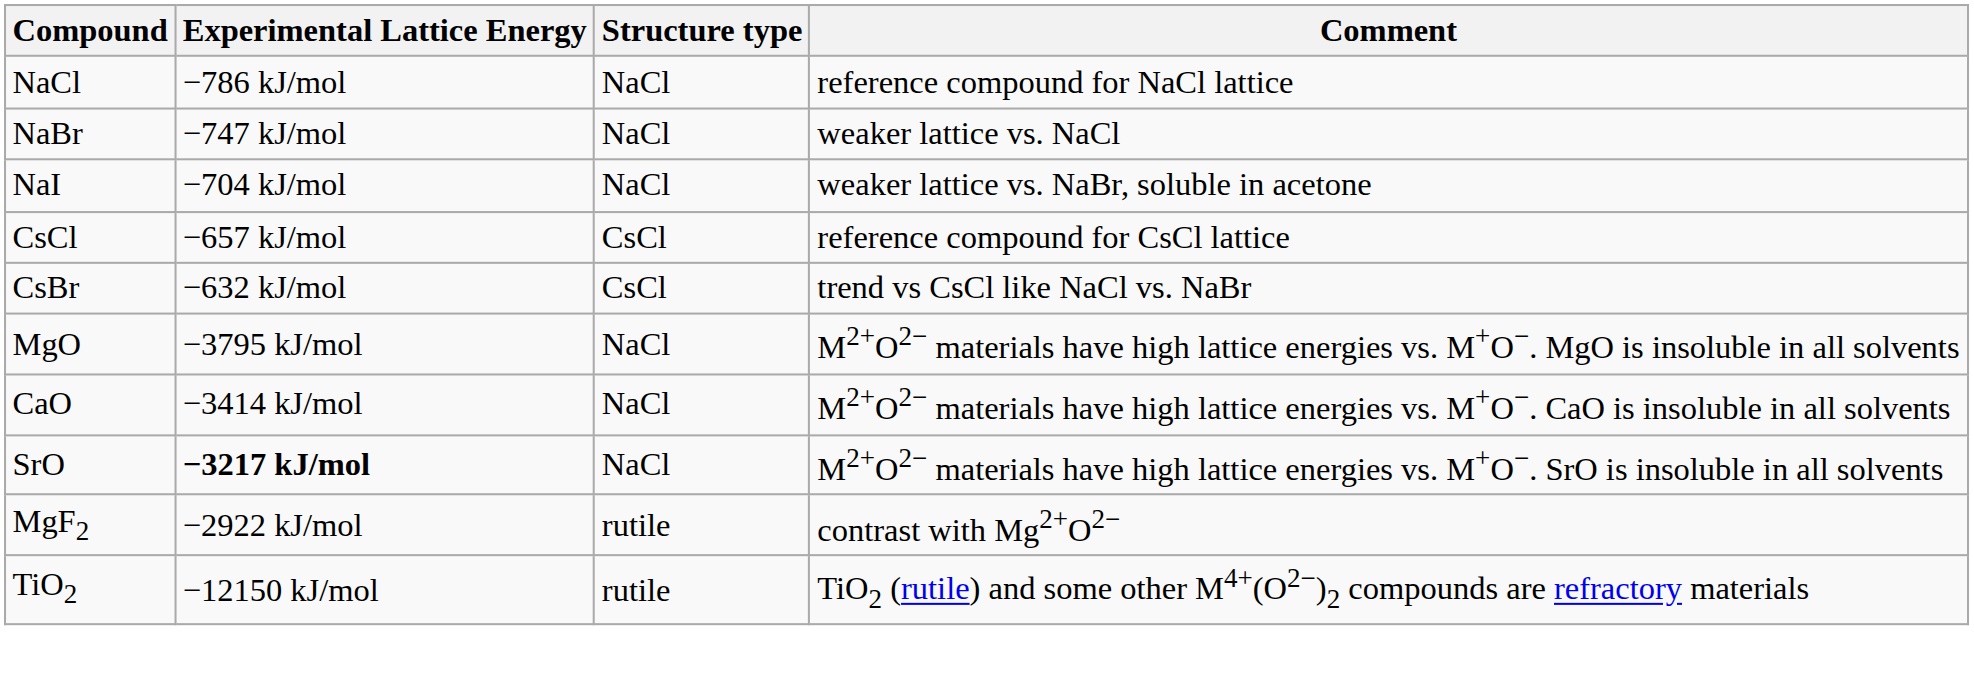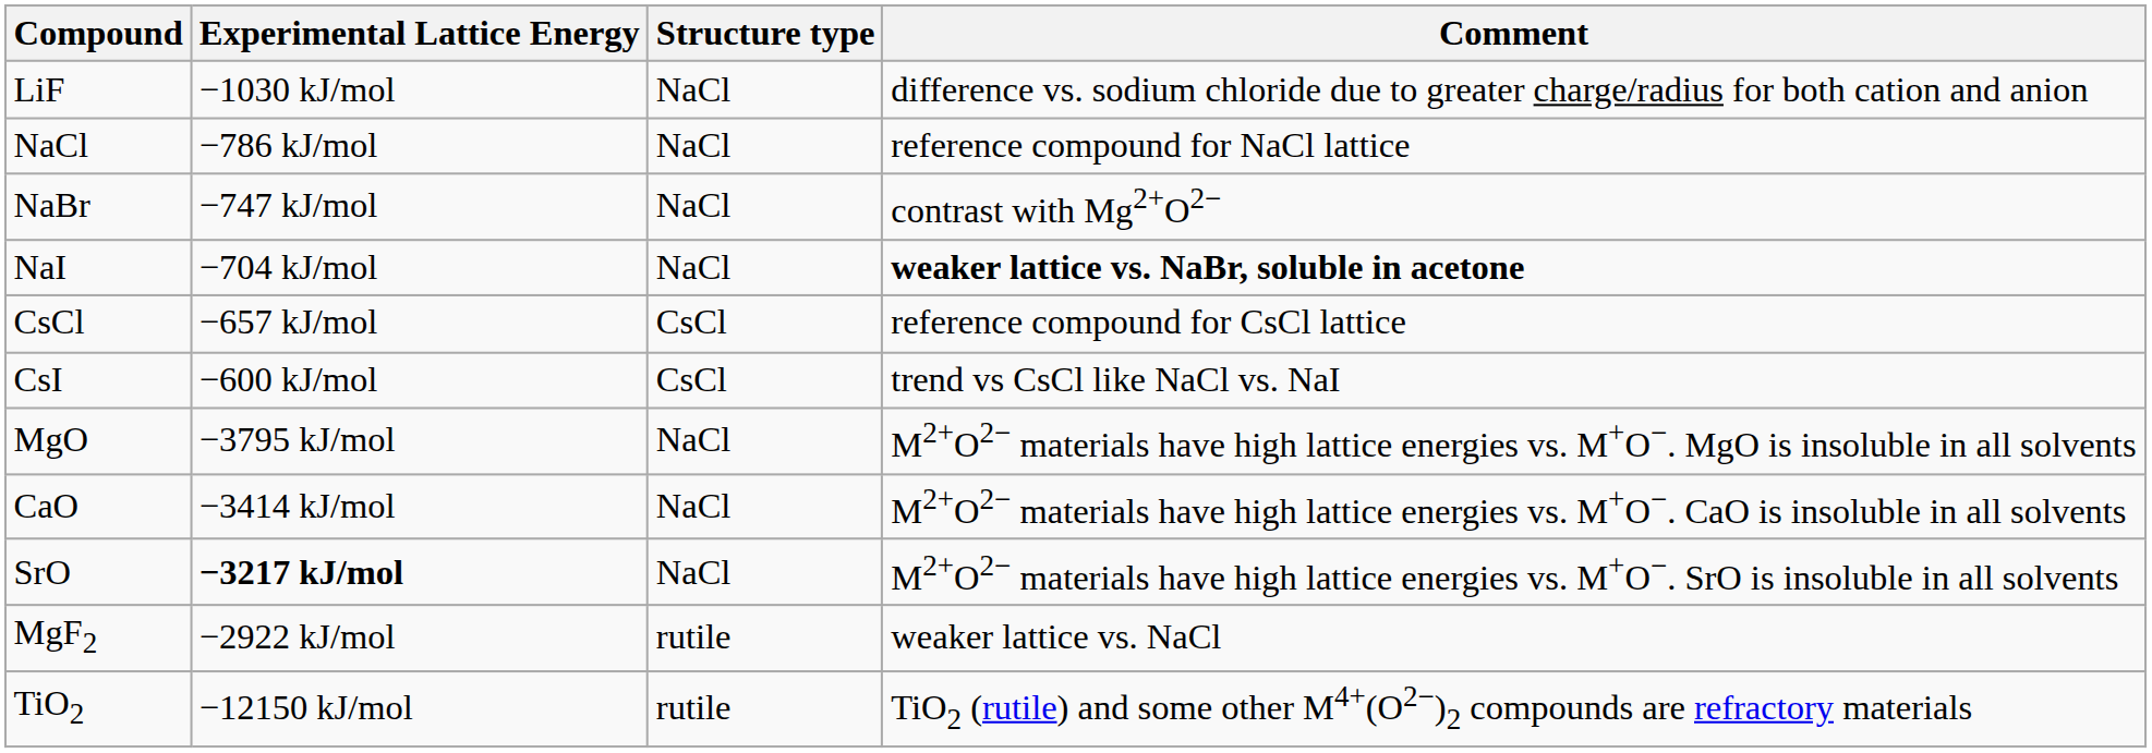+ row: LiF | −1030 kJ/mol | NaCl | difference vs. sodium chloride due to greater charge/radius for both cation and anion
NaBr | Comment: weaker lattice vs. NaCl -> contrast with Mg2+O2−
NaI | Comment: normal -> bold
- row: CsBr | −632 kJ/mol | CsCl | trend vs CsCl like NaCl vs. NaBr
+ row: CsI | −600 kJ/mol | CsCl | trend vs CsCl like NaCl vs. NaI
MgF2 | Comment: contrast with Mg2+O2− -> weaker lattice vs. NaCl
